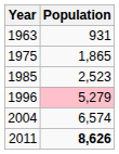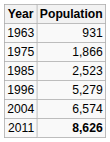1975 | Population: 1,865 -> 1,866
1996 | Population: pink background -> no background
